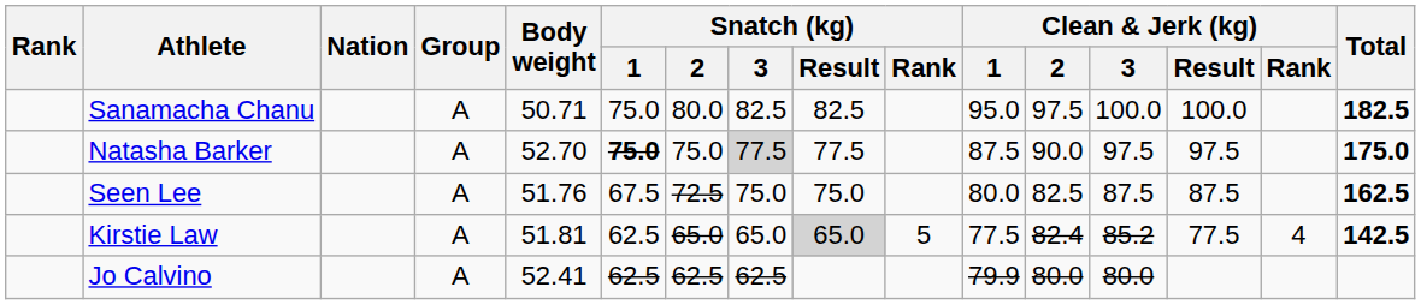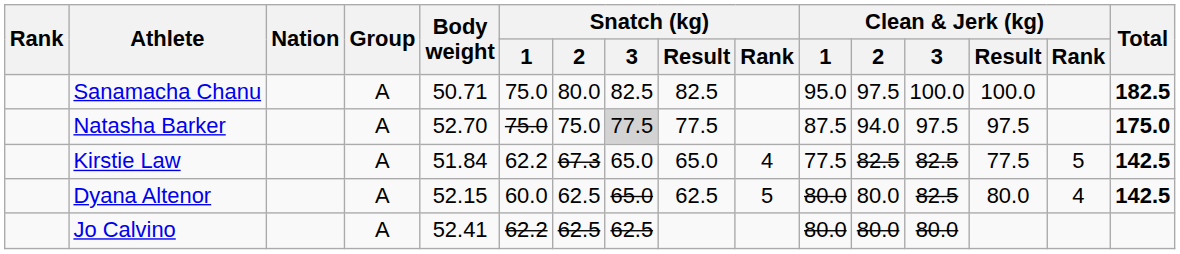Natasha Barker | Snatch (kg) / 1: bold -> normal
Natasha Barker | Clean & Jerk (kg) / 2: 90.0 -> 94.0
- row: Seen Lee | A | 51.76 | 67.5 | 72.5 | 75.0 | 75.0 | 80.0 | 82.5 | 87.5 | 87.5 | 162.5
Kirstie Law | Body weight: 51.81 -> 51.84
Kirstie Law | Snatch (kg) / 1: 62.5 -> 62.2
Kirstie Law | Snatch (kg) / 2: 65.0 -> 67.3
Kirstie Law | Snatch (kg) / Result: lightgrey background -> no background
Kirstie Law | Snatch (kg) / Rank: 5 -> 4
Kirstie Law | Clean & Jerk (kg) / 2: 82.4 -> 82.5
Kirstie Law | Clean & Jerk (kg) / 3: 85.2 -> 82.5
Kirstie Law | Clean & Jerk (kg) / Rank: 4 -> 5
+ row: Dyana Altenor | A | 52.15 | 60.0 | 62.5 | 65.0 | 62.5 | 5 | 80.0 | 80.0 | 82.5 | 80.0 | 4 | 142.5
Jo Calvino | Snatch (kg) / 1: 62.5 -> 62.2
Jo Calvino | Clean & Jerk (kg) / 1: 79.9 -> 80.0
